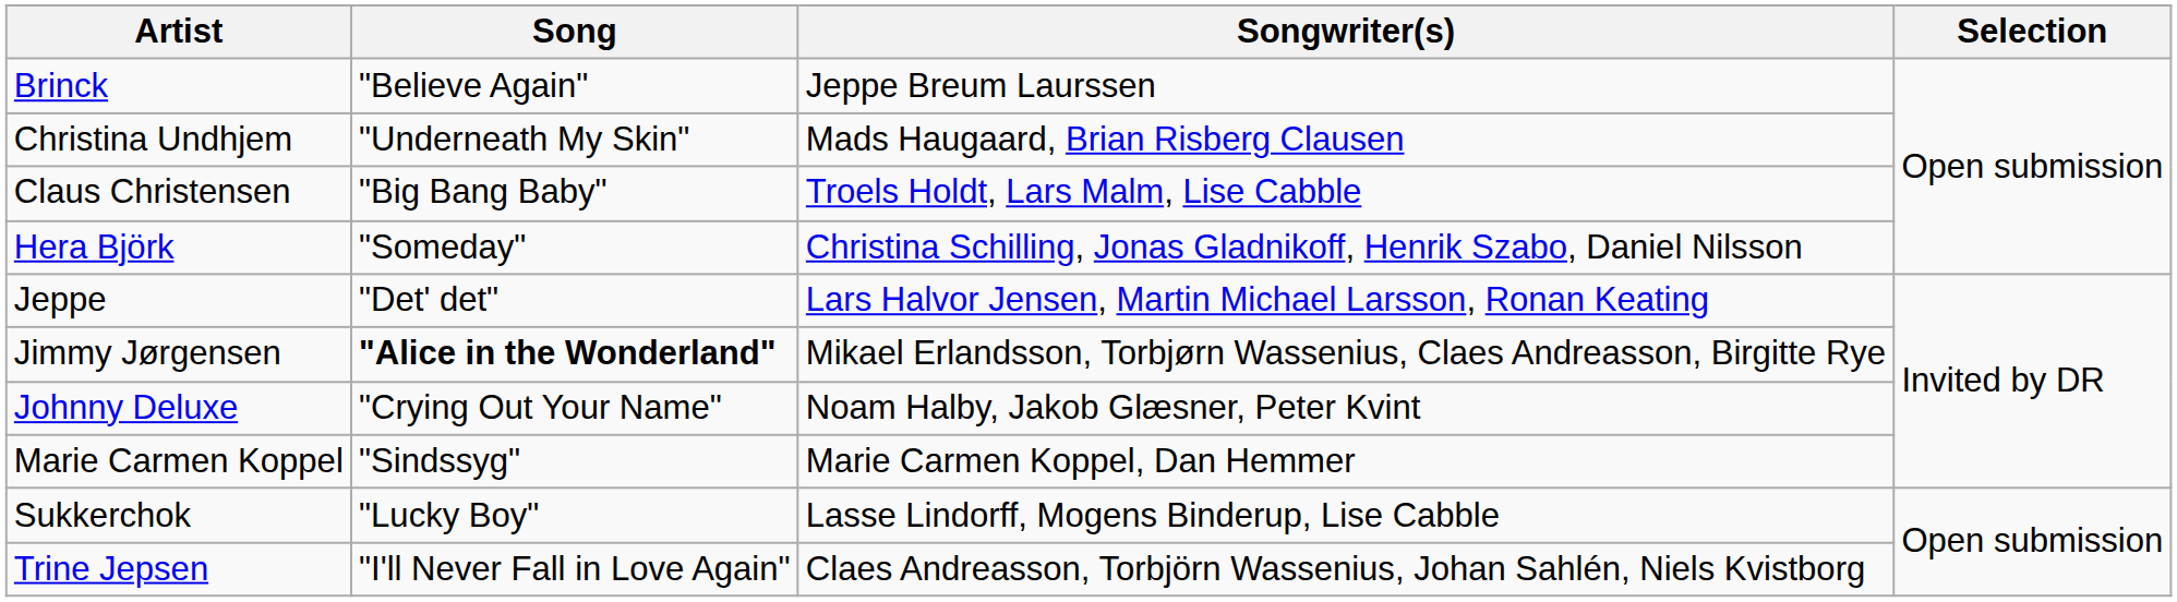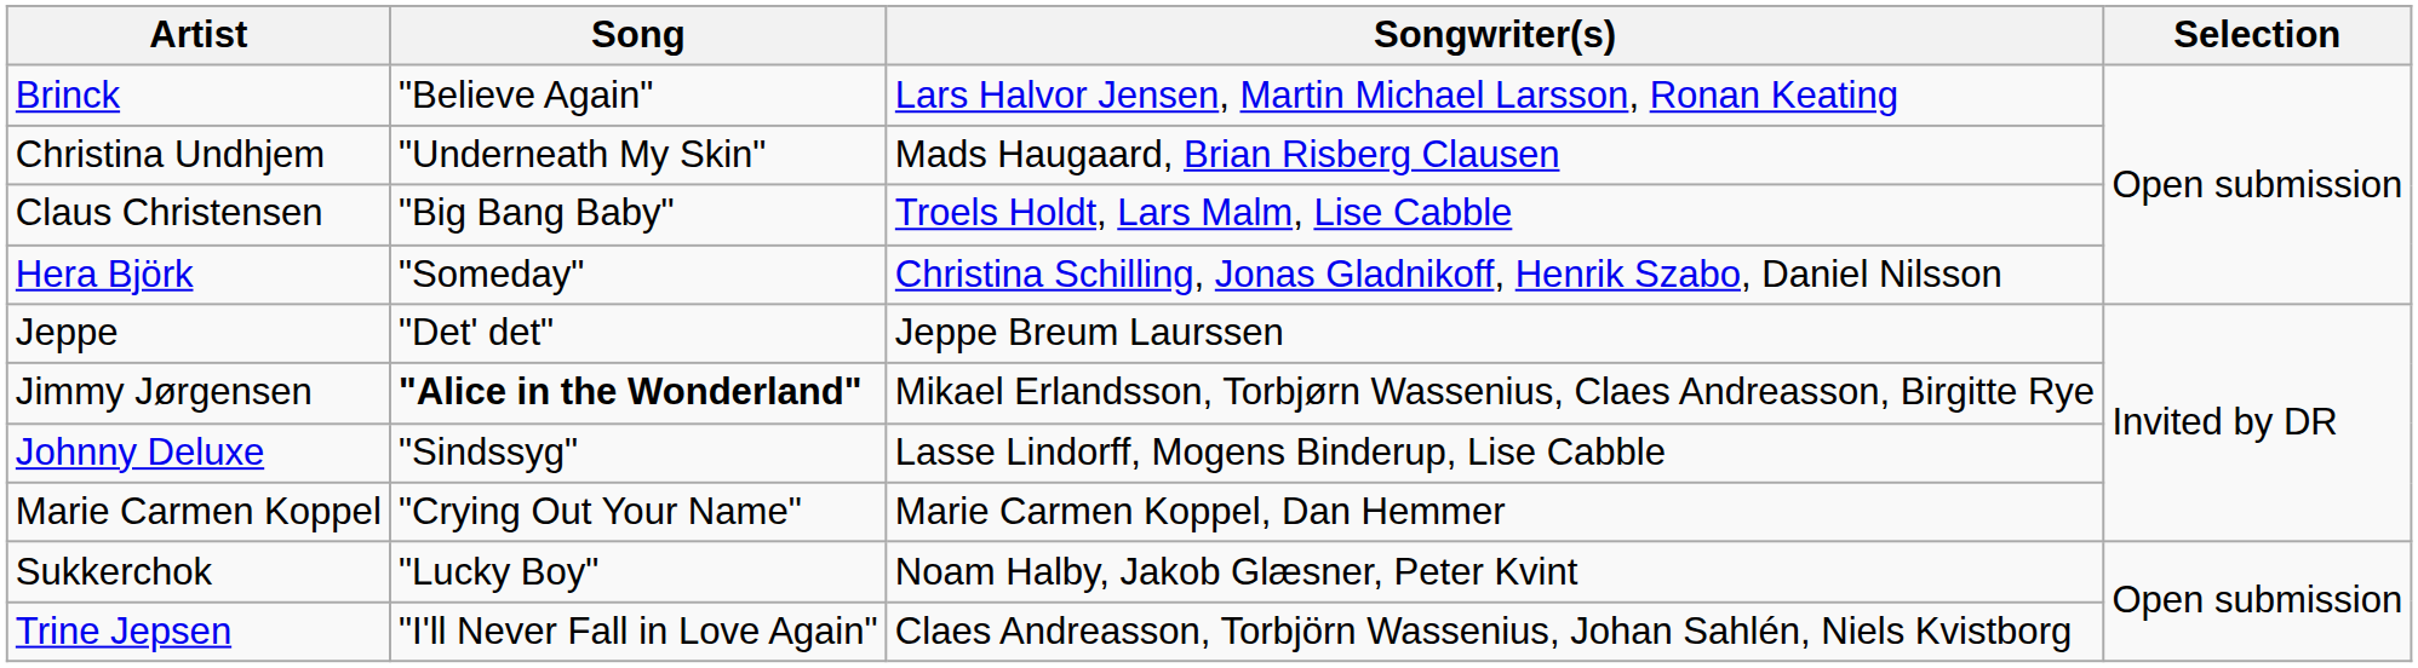Brinck | Songwriter(s): Jeppe Breum Laurssen -> Lars Halvor Jensen, Martin Michael Larsson, Ronan Keating
Jeppe | Songwriter(s): Lars Halvor Jensen, Martin Michael Larsson, Ronan Keating -> Jeppe Breum Laurssen
Johnny Deluxe | Song: "Crying Out Your Name" -> "Sindssyg"
Johnny Deluxe | Songwriter(s): Noam Halby, Jakob Glæsner, Peter Kvint -> Lasse Lindorff, Mogens Binderup, Lise Cabble
Marie Carmen Koppel | Song: "Sindssyg" -> "Crying Out Your Name"
Sukkerchok | Songwriter(s): Lasse Lindorff, Mogens Binderup, Lise Cabble -> Noam Halby, Jakob Glæsner, Peter Kvint
